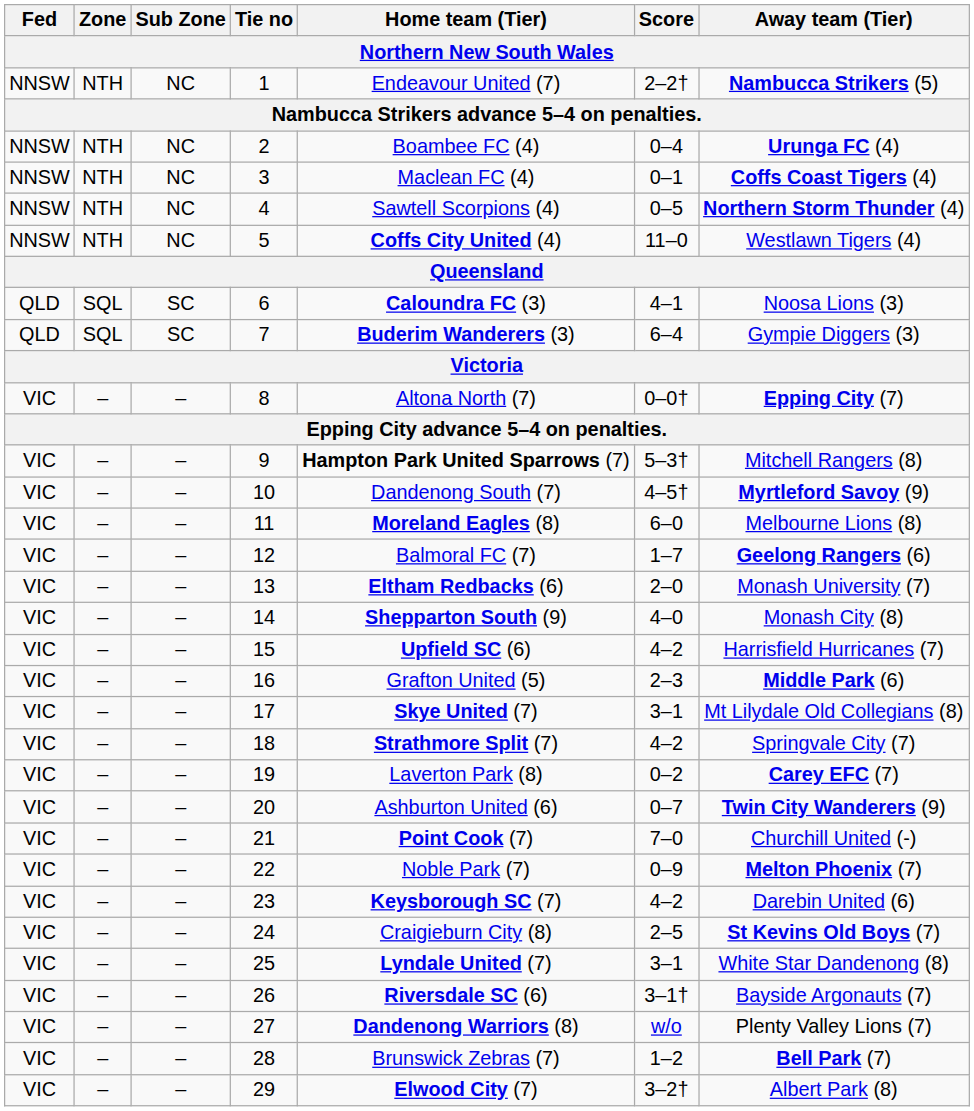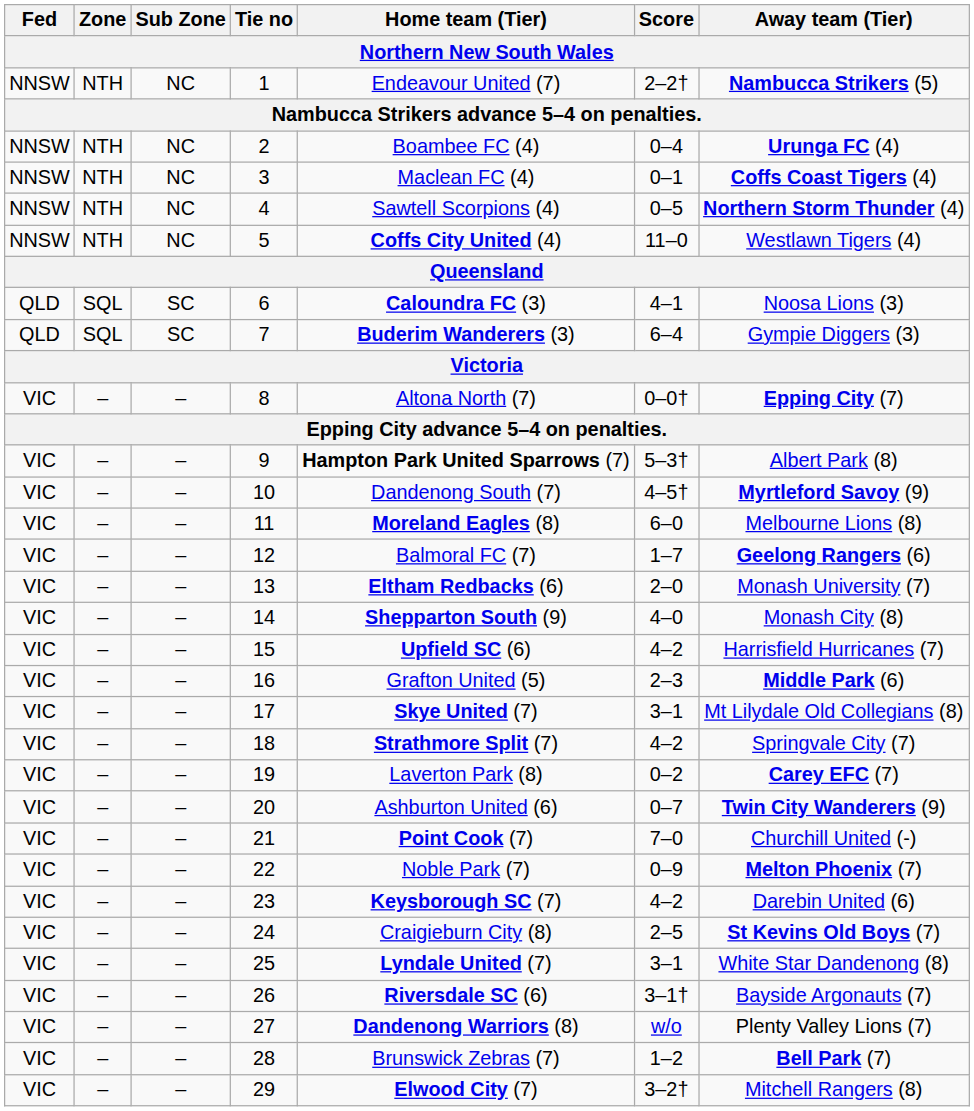9 | Away team (Tier): Mitchell Rangers (8) -> Albert Park (8)
29 | Away team (Tier): Albert Park (8) -> Mitchell Rangers (8)
